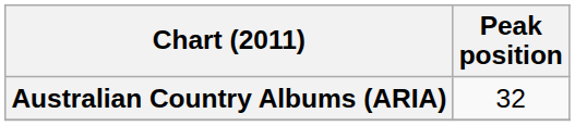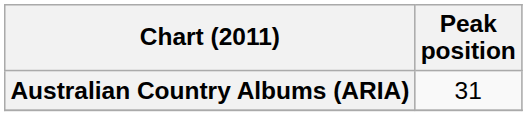Australian Country Albums (ARIA) | Peak position: 32 -> 31
